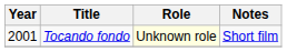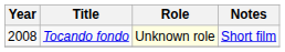Tocando fondo | Year: 2001 -> 2008
